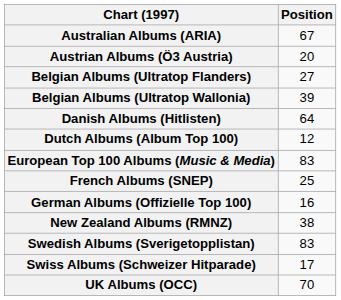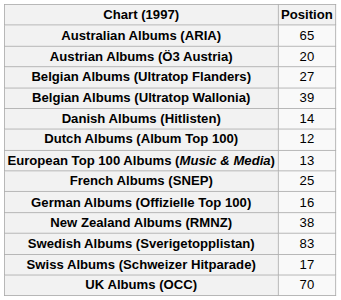Australian Albums (ARIA) | Position: 67 -> 65
Danish Albums (Hitlisten) | Position: 64 -> 14
European Top 100 Albums (Music & Media) | Position: 83 -> 13
